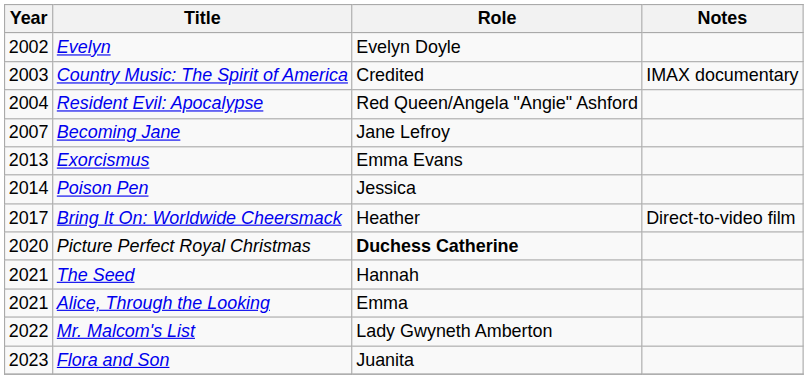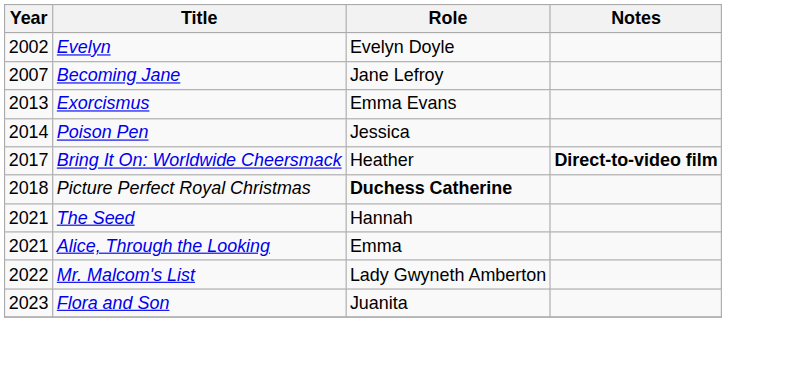- row: 2003 | Country Music: The Spirit of America | Credited | IMAX documentary
- row: 2004 | Resident Evil: Apocalypse | Red Queen/Angela "Angie" Ashford
Bring It On: Worldwide Cheersmack | Notes: normal -> bold
Picture Perfect Royal Christmas | Year: 2020 -> 2018
